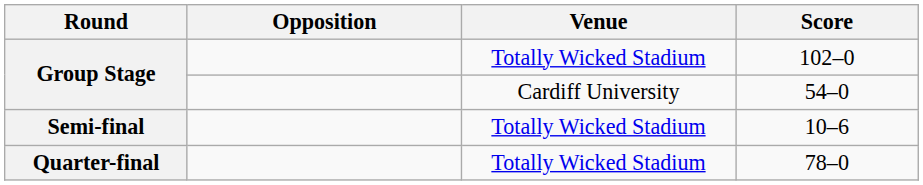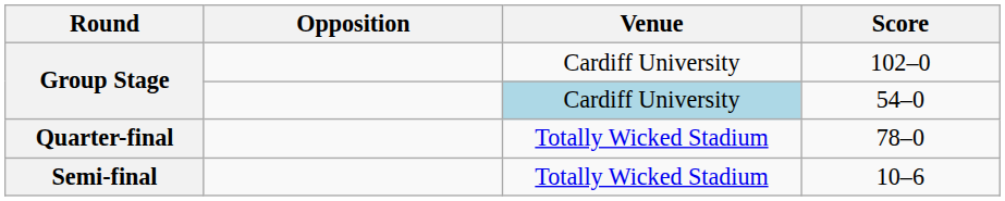102–0 | Venue: Totally Wicked Stadium -> Cardiff University
54–0 | Venue: no background -> lightblue background
rows swapped: 78–0 <-> 10–6
